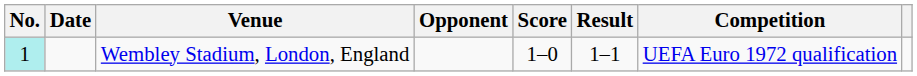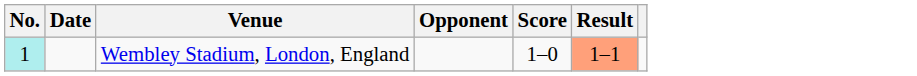- column: Competition | UEFA Euro 1972 qualification
Wembley Stadium, London, England | Result: no background -> lightsalmon background
